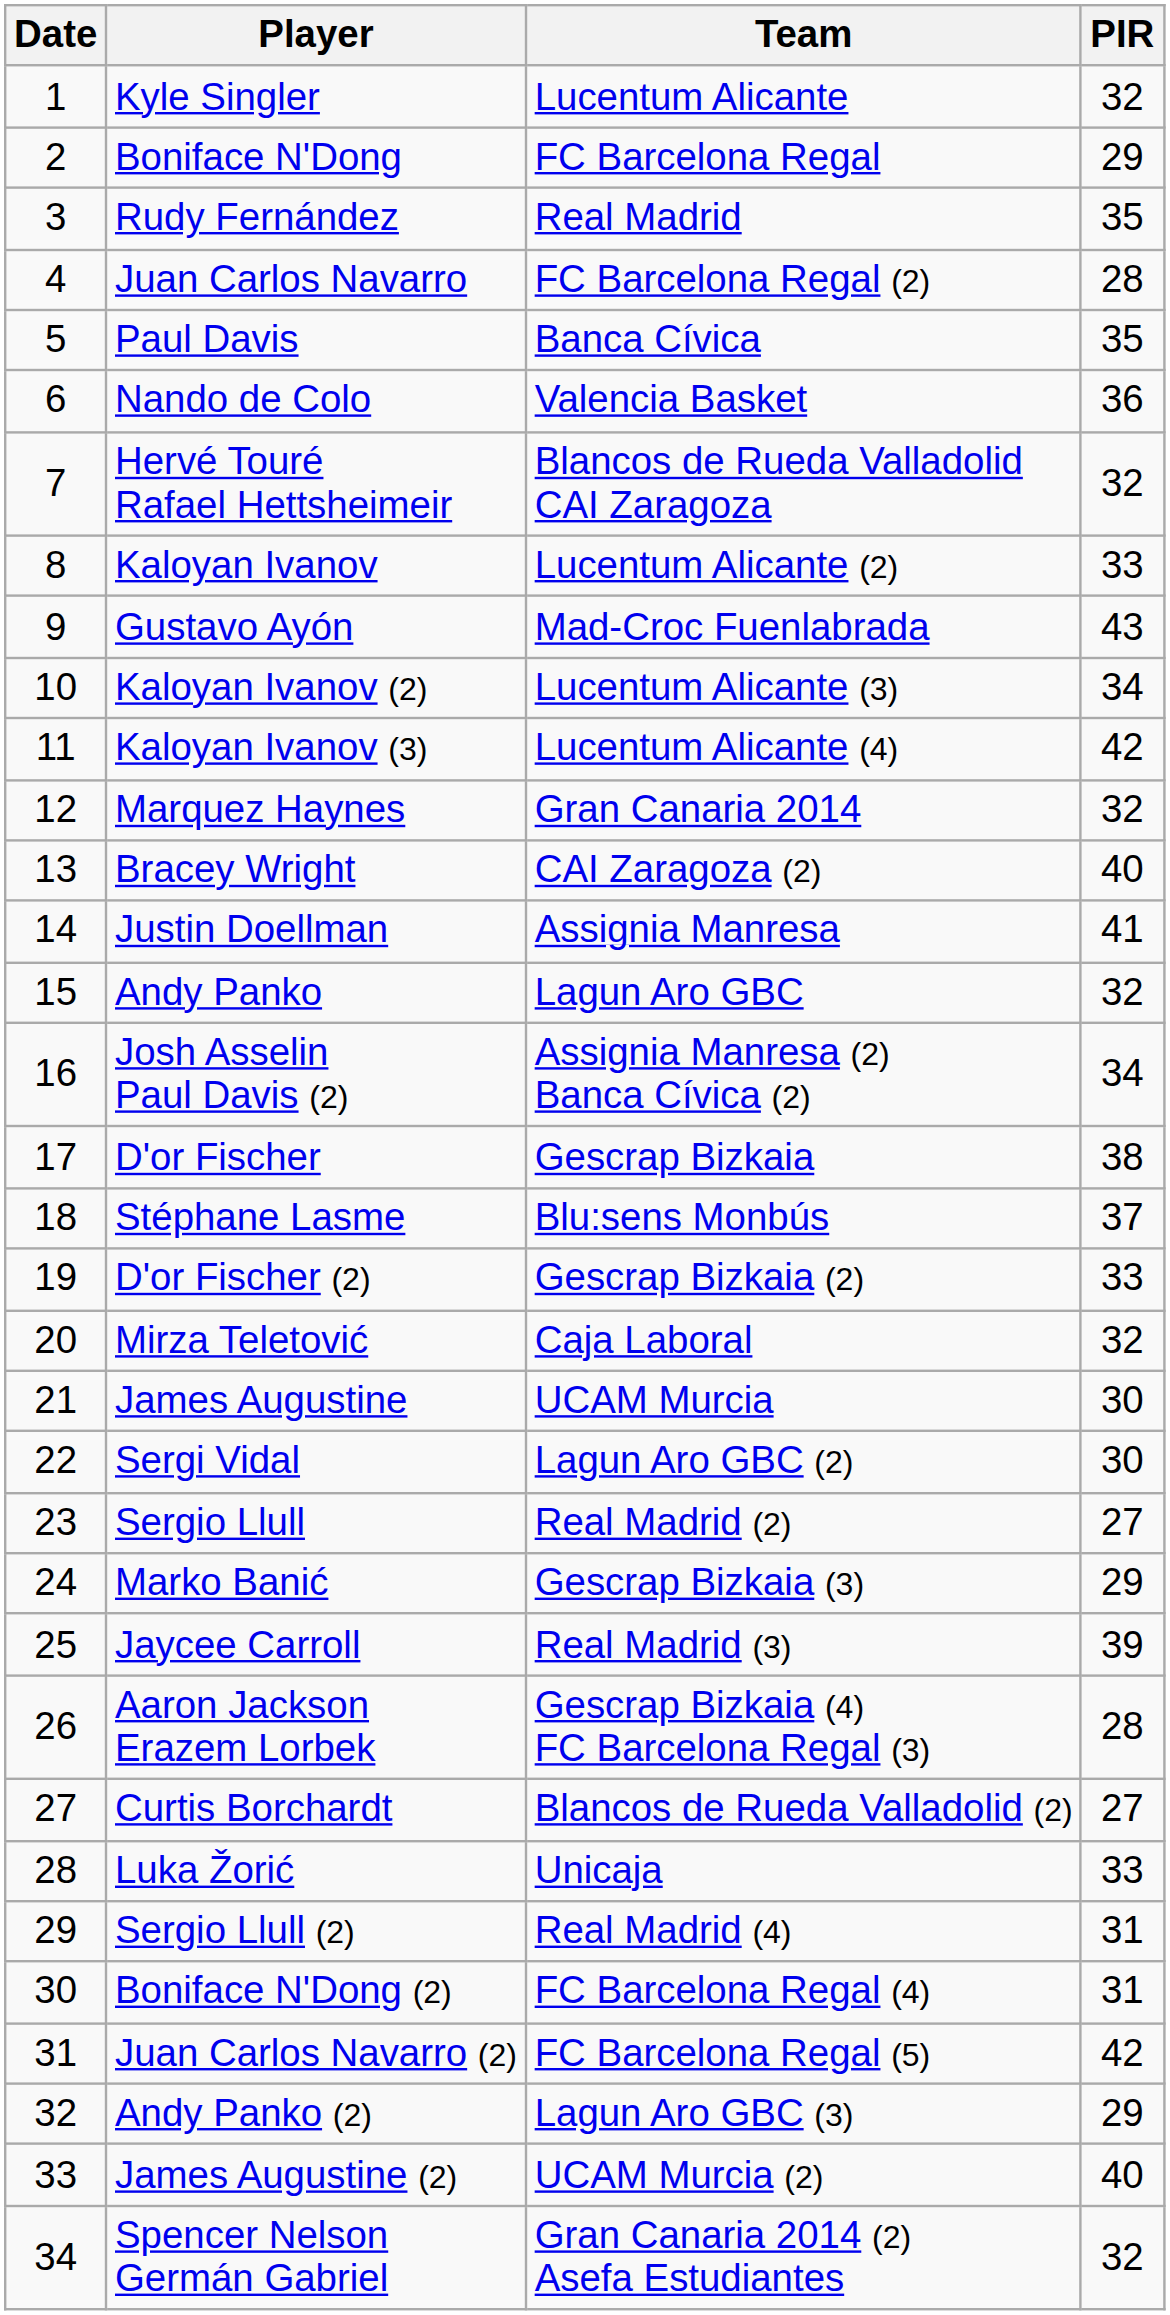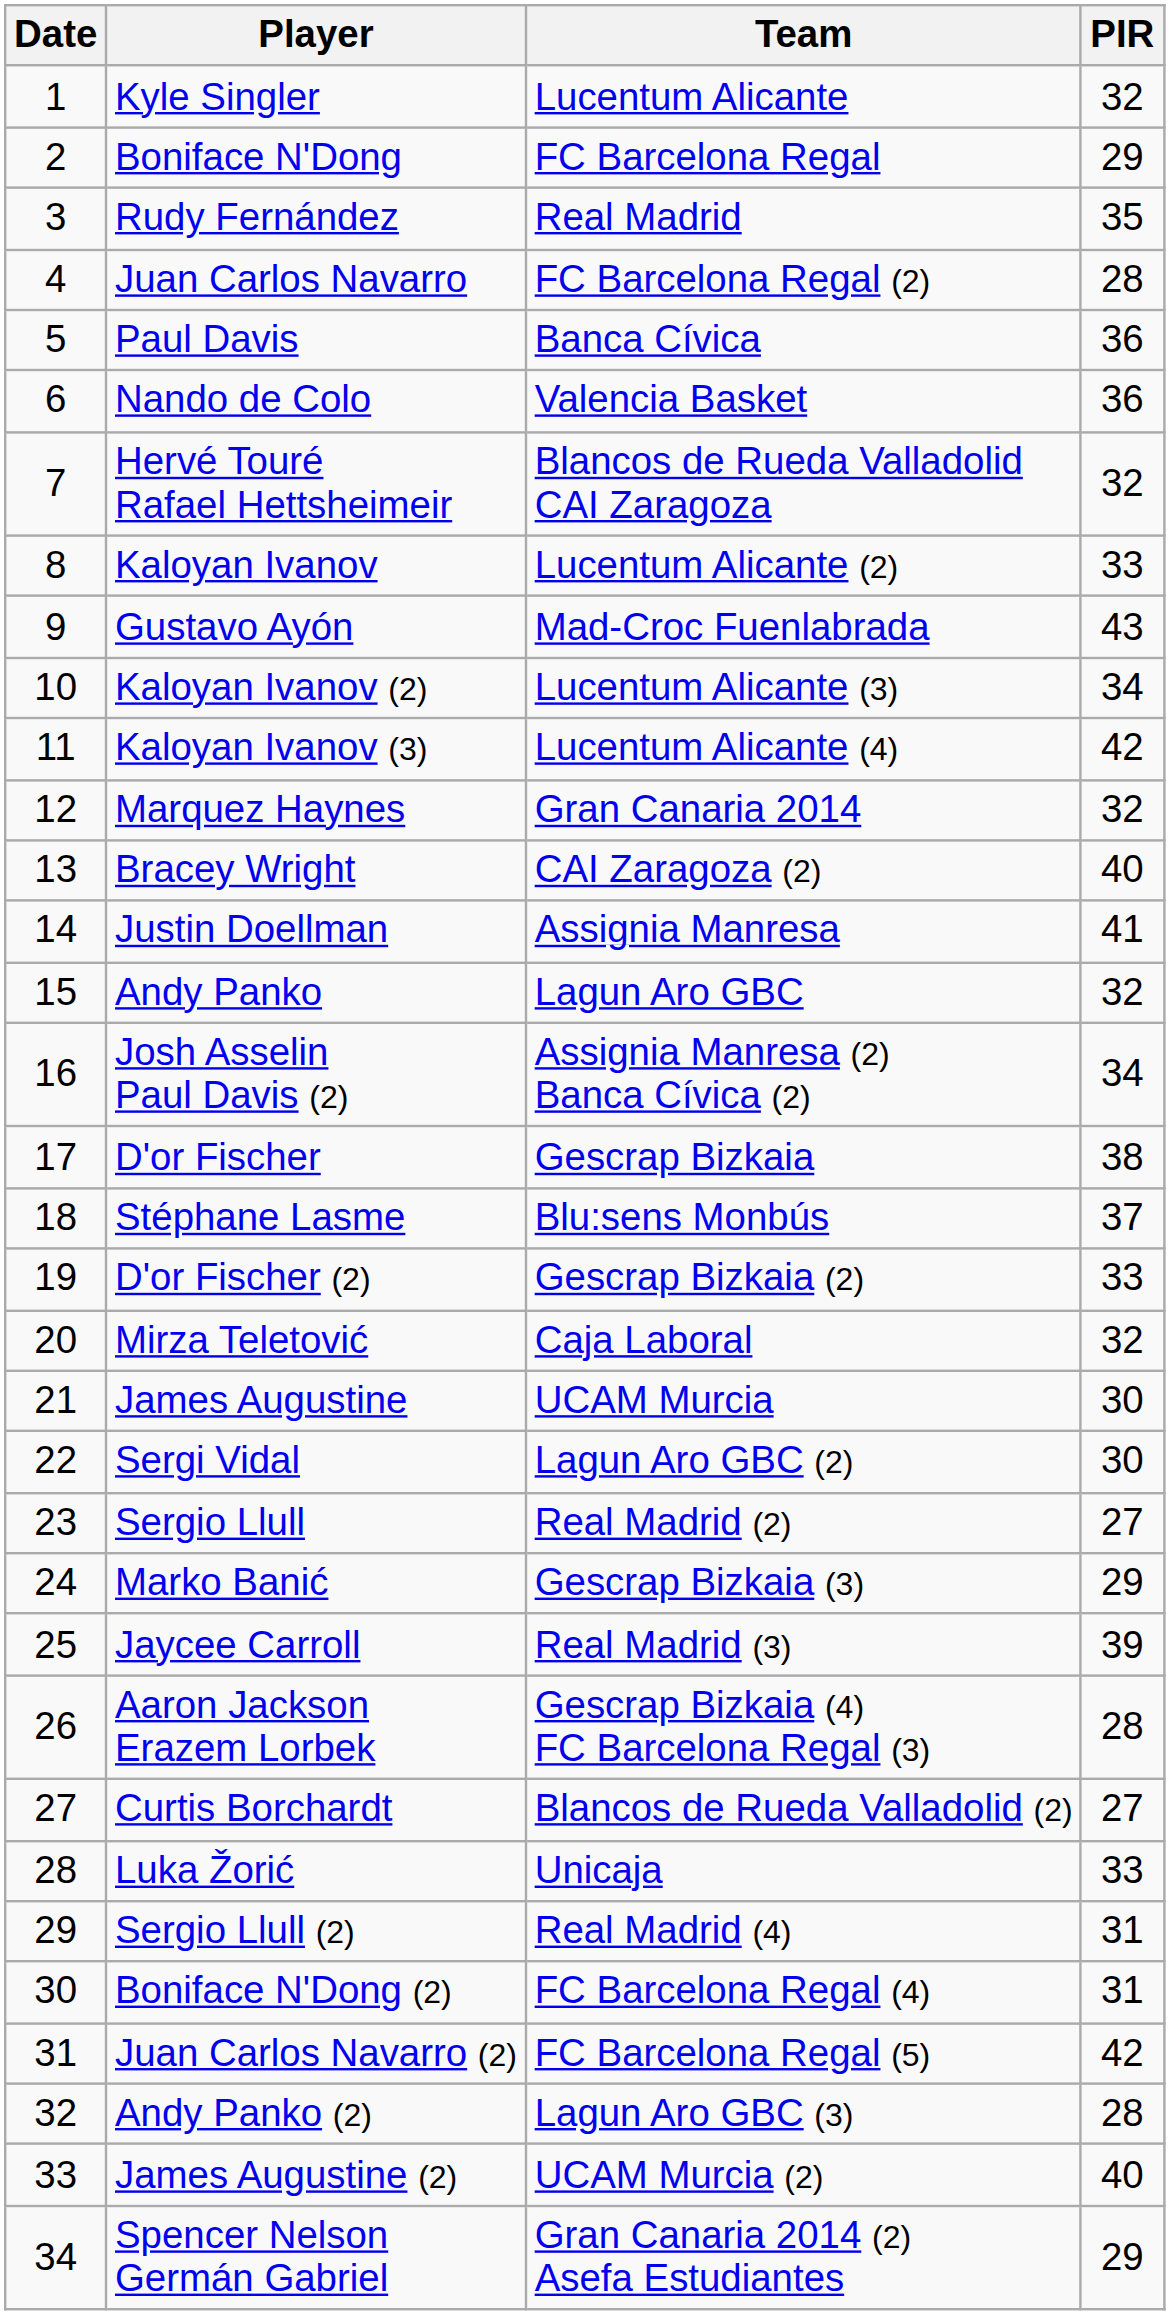Paul Davis | PIR: 35 -> 36
Andy Panko (2) | PIR: 29 -> 28
Spencer Nelson Germán Gabriel | PIR: 32 -> 29
